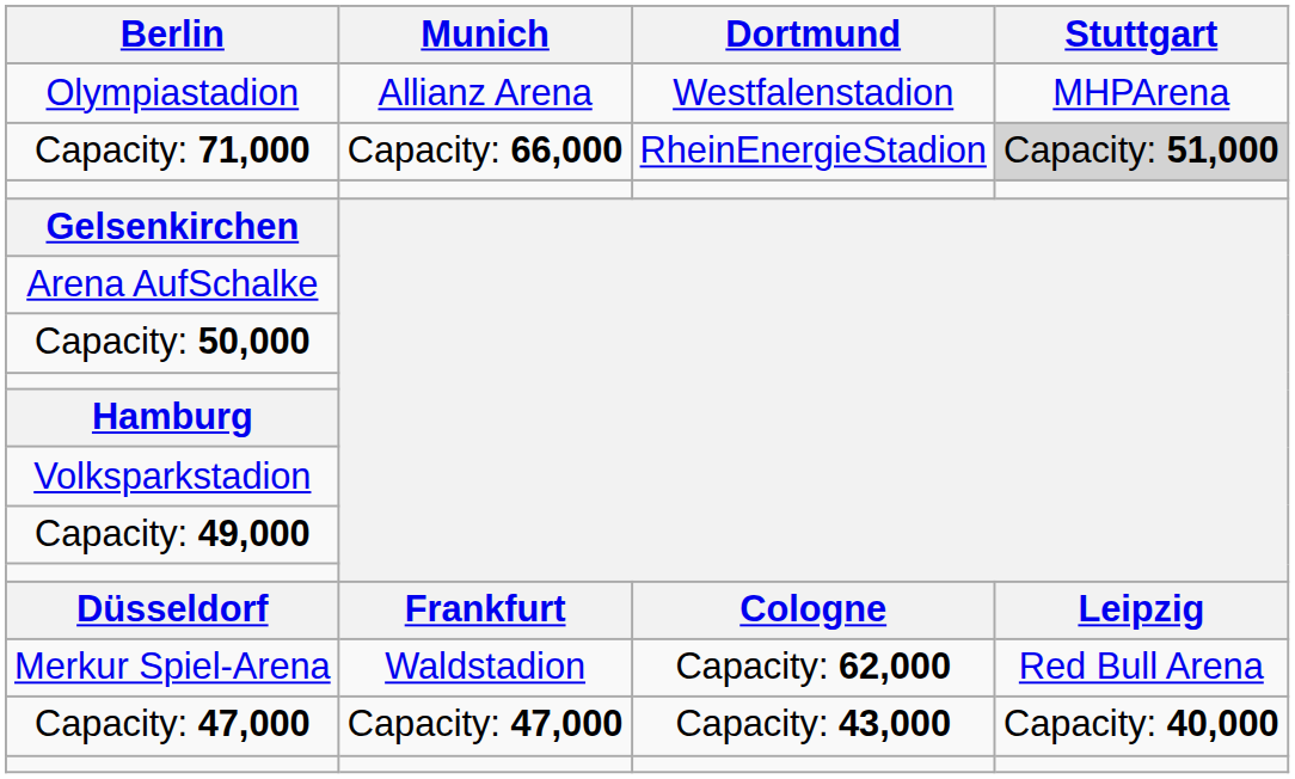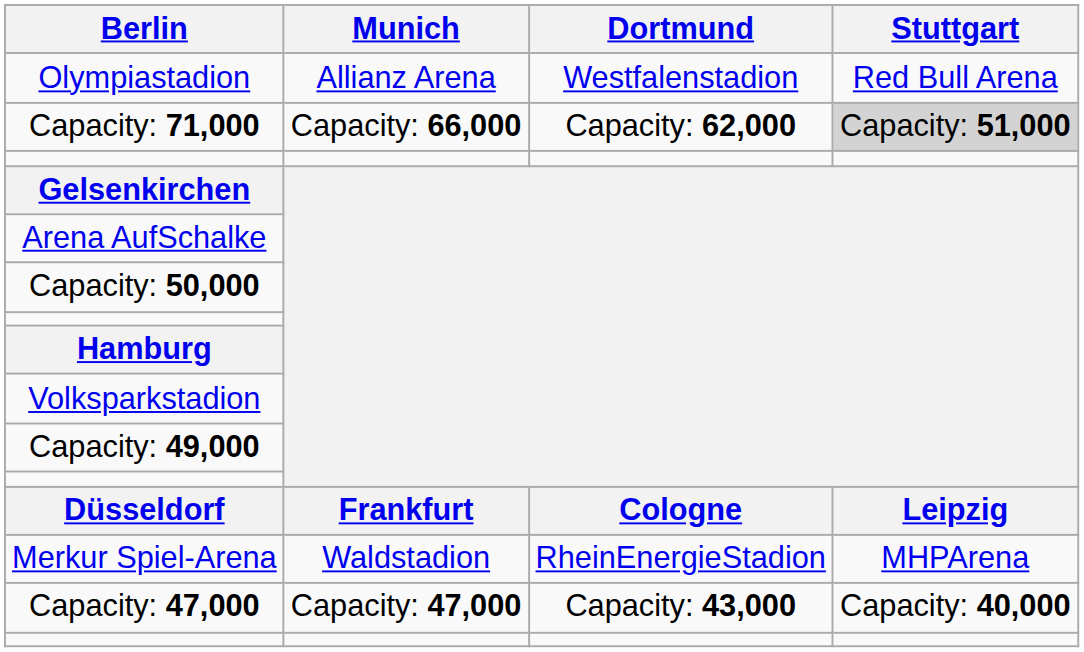Olympiastadion | Stuttgart: MHPArena -> Red Bull Arena
Capacity: 71,000 | Dortmund: RheinEnergieStadion -> Capacity: 62,000
Merkur Spiel-Arena | Dortmund: Capacity: 62,000 -> RheinEnergieStadion
Merkur Spiel-Arena | Stuttgart: Red Bull Arena -> MHPArena
